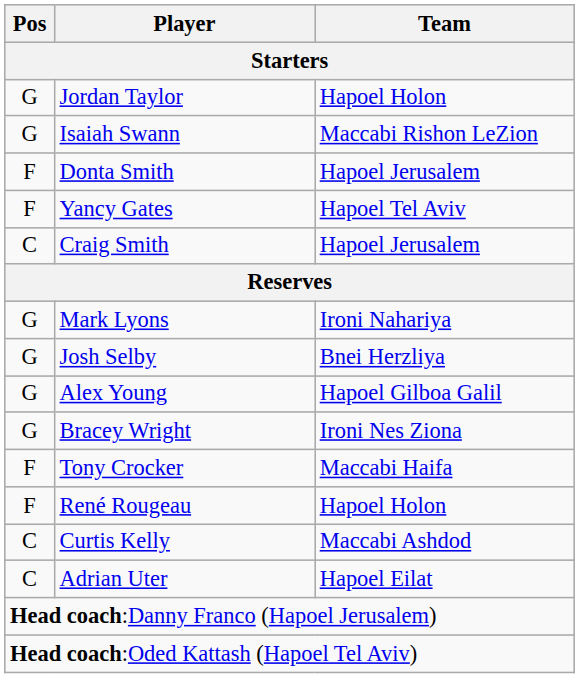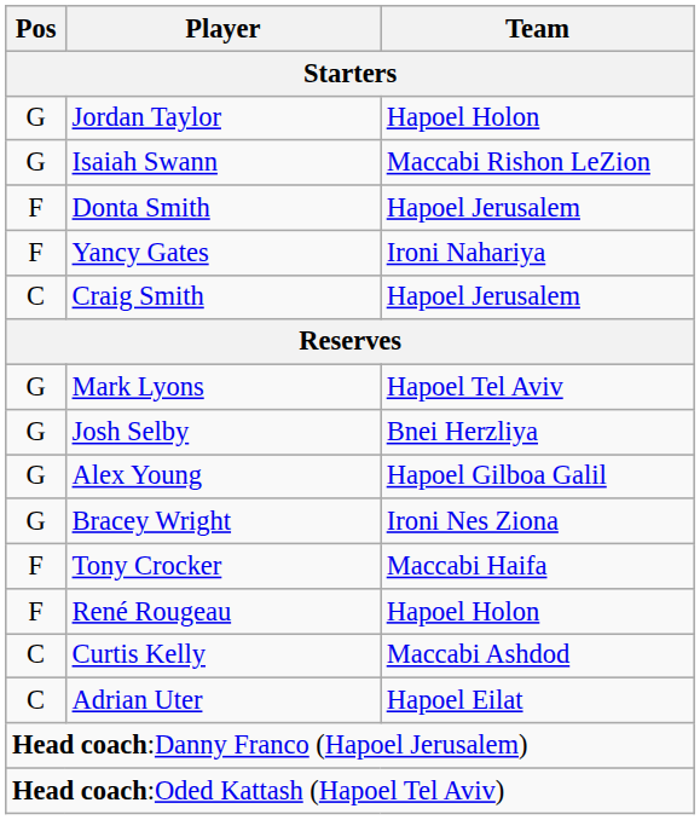Yancy Gates | Team: Hapoel Tel Aviv -> Ironi Nahariya
Mark Lyons | Team: Ironi Nahariya -> Hapoel Tel Aviv
